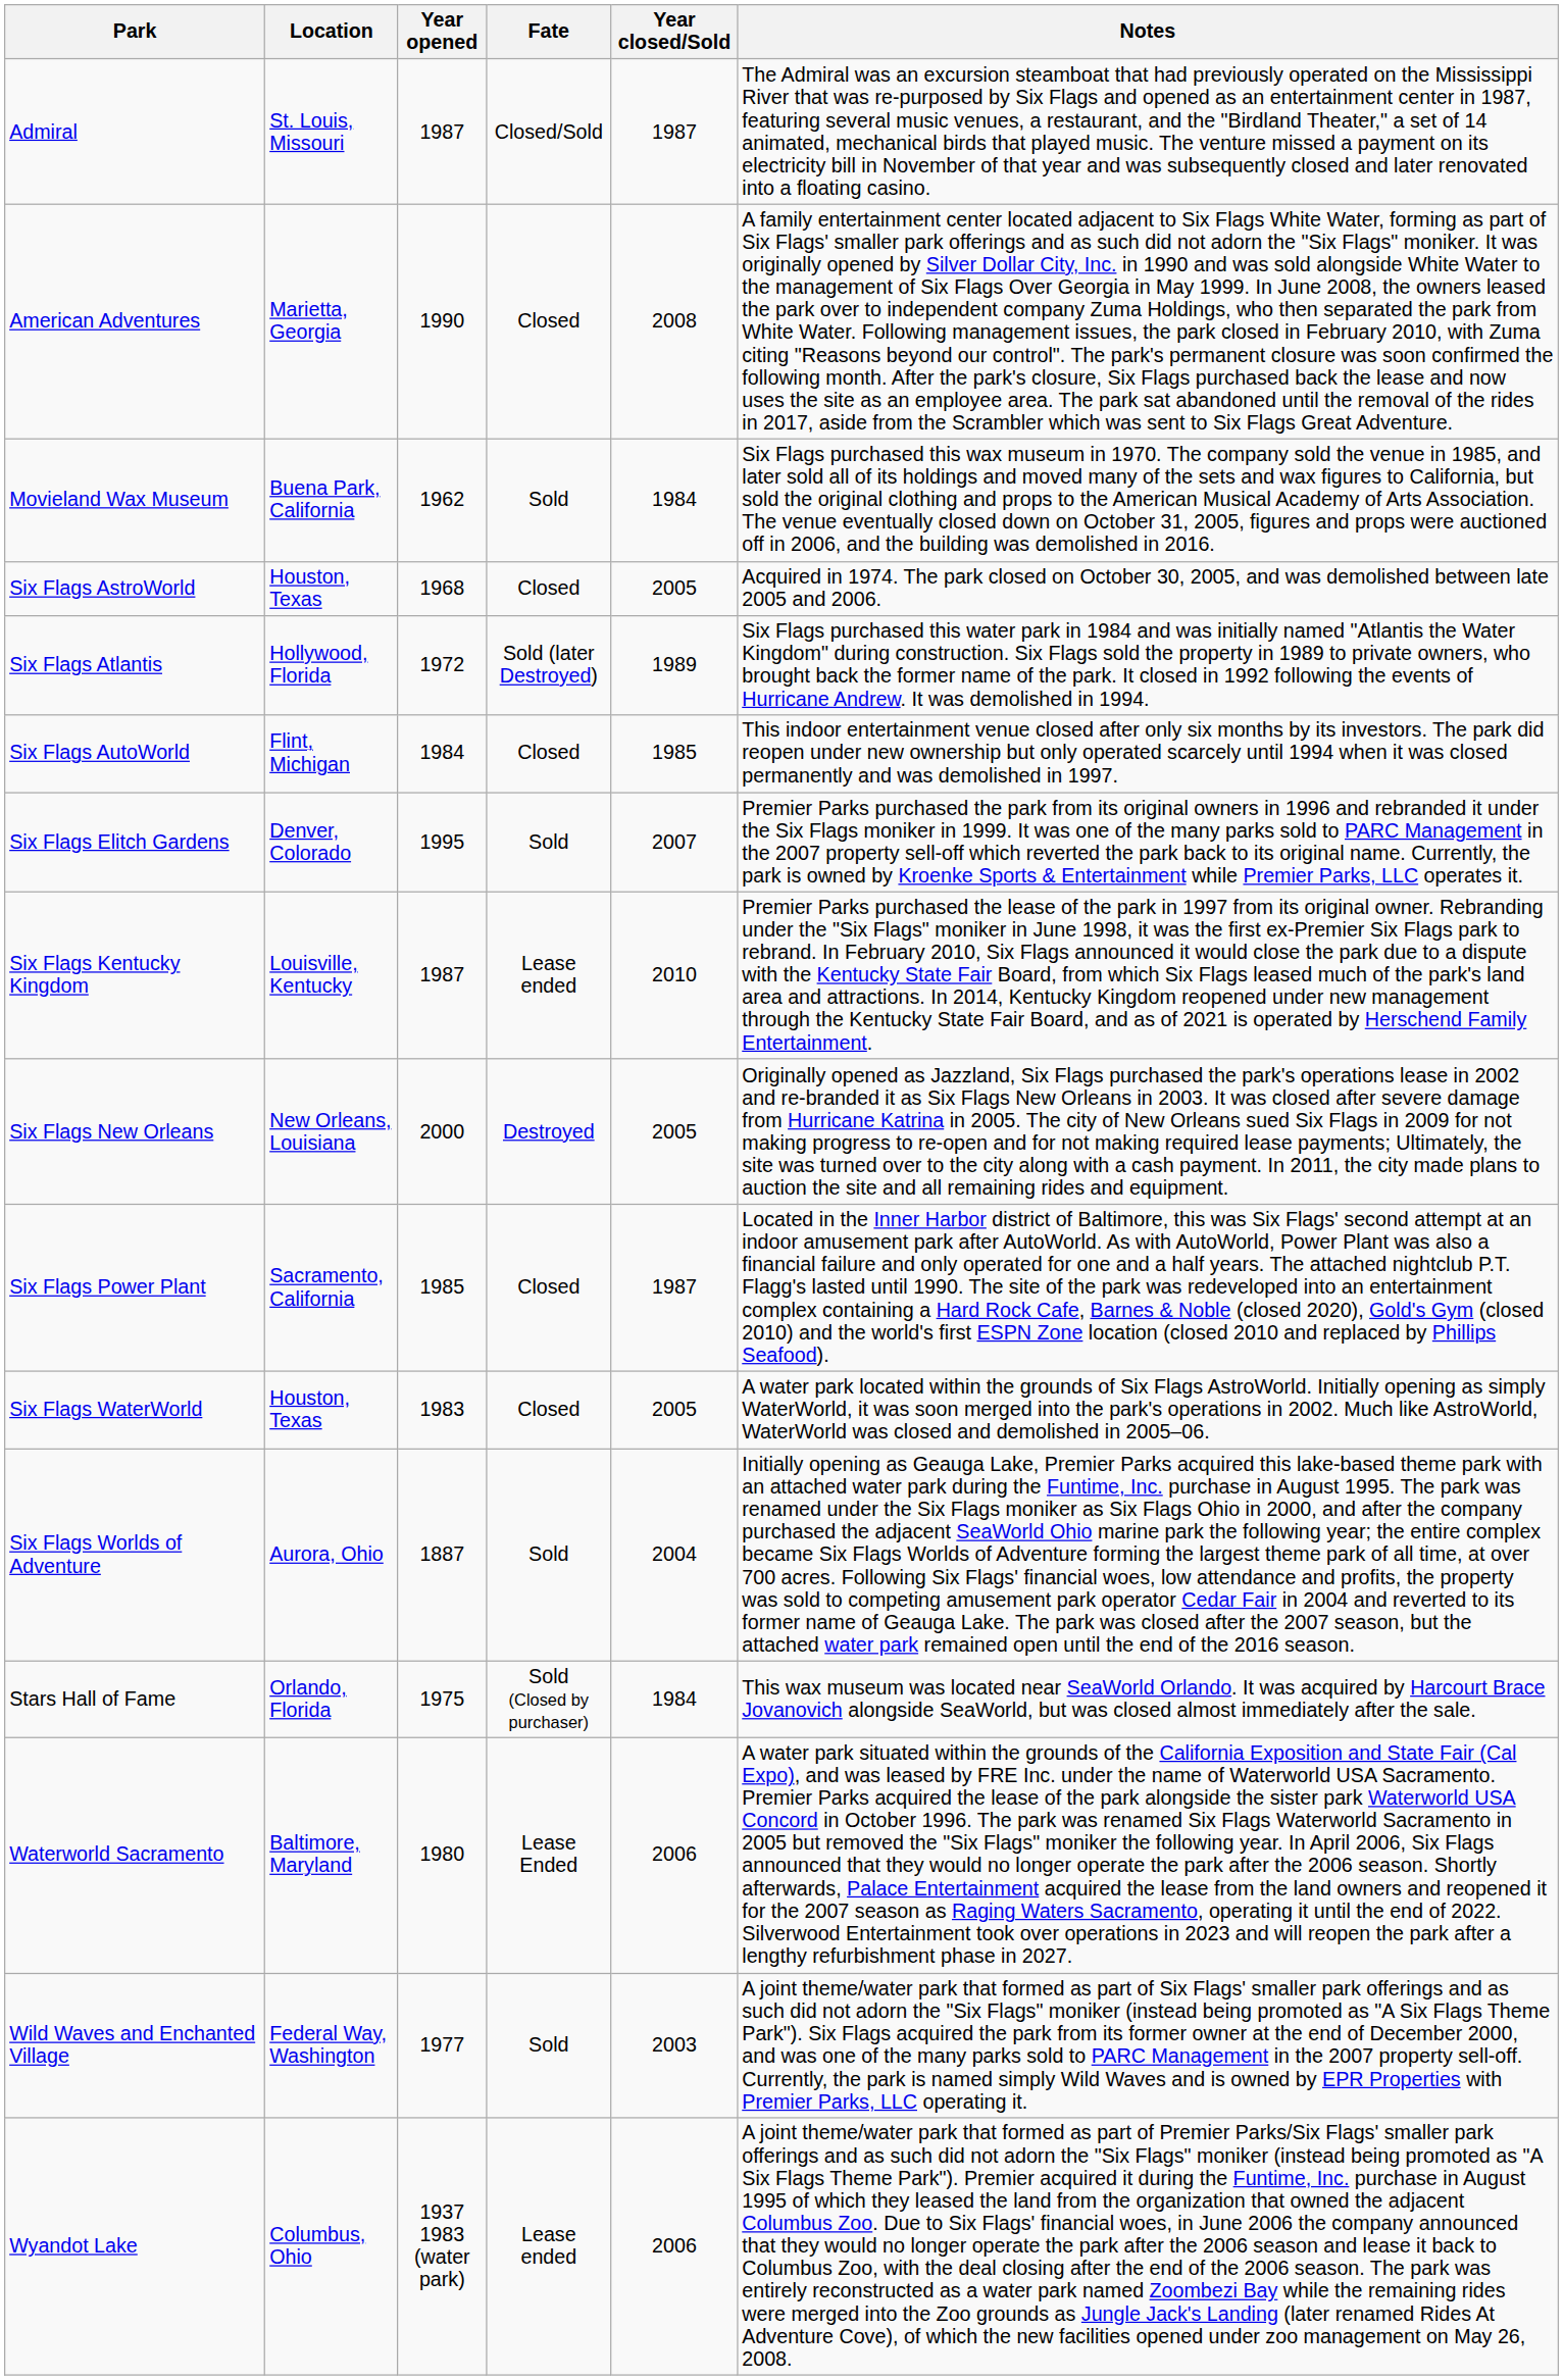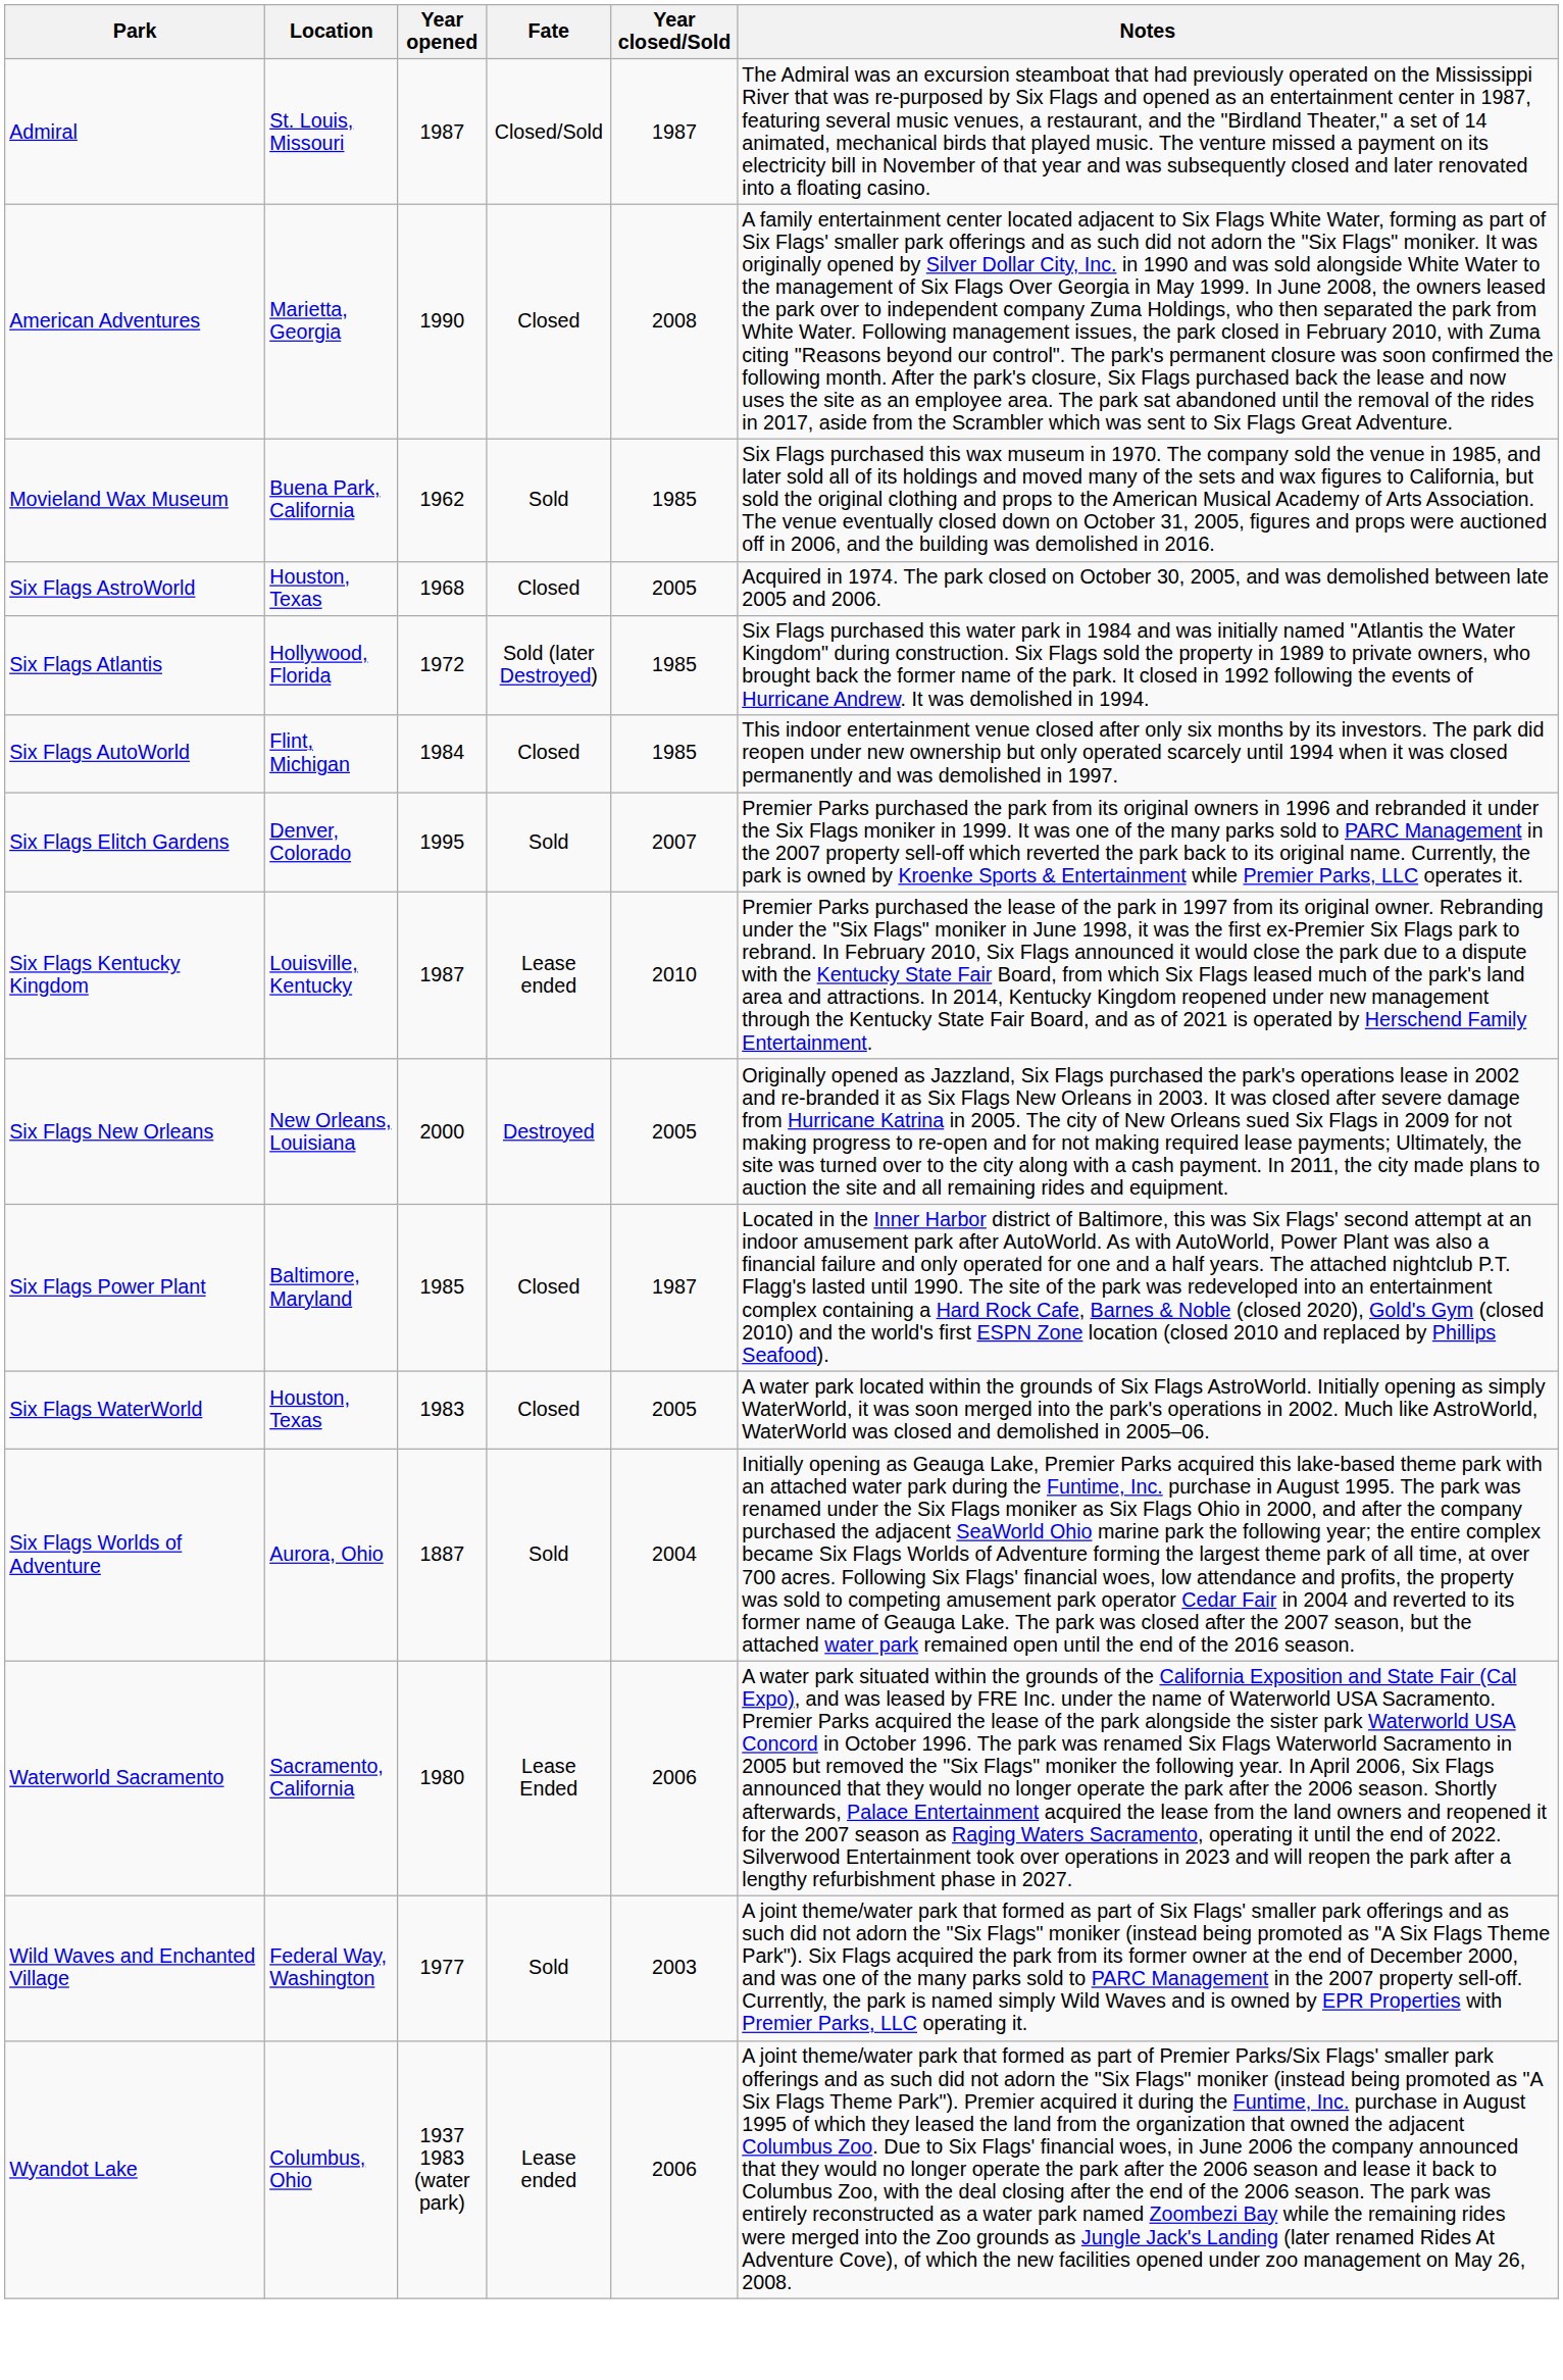Movieland Wax Museum | Year closed/Sold: 1984 -> 1985
Six Flags Atlantis | Year closed/Sold: 1989 -> 1985
Six Flags Power Plant | Location: Sacramento, California -> Baltimore, Maryland
- row: Stars Hall of Fame | Orlando, Florida | 1975 | Sold (Closed by purchaser) | 1984 | This wax museum was located near SeaWorld Orlando. It was acquired by Harcourt Brace Jovanovich alongside SeaWorld, but was closed almost immediately after the sale.
Waterworld Sacramento | Location: Baltimore, Maryland -> Sacramento, California
